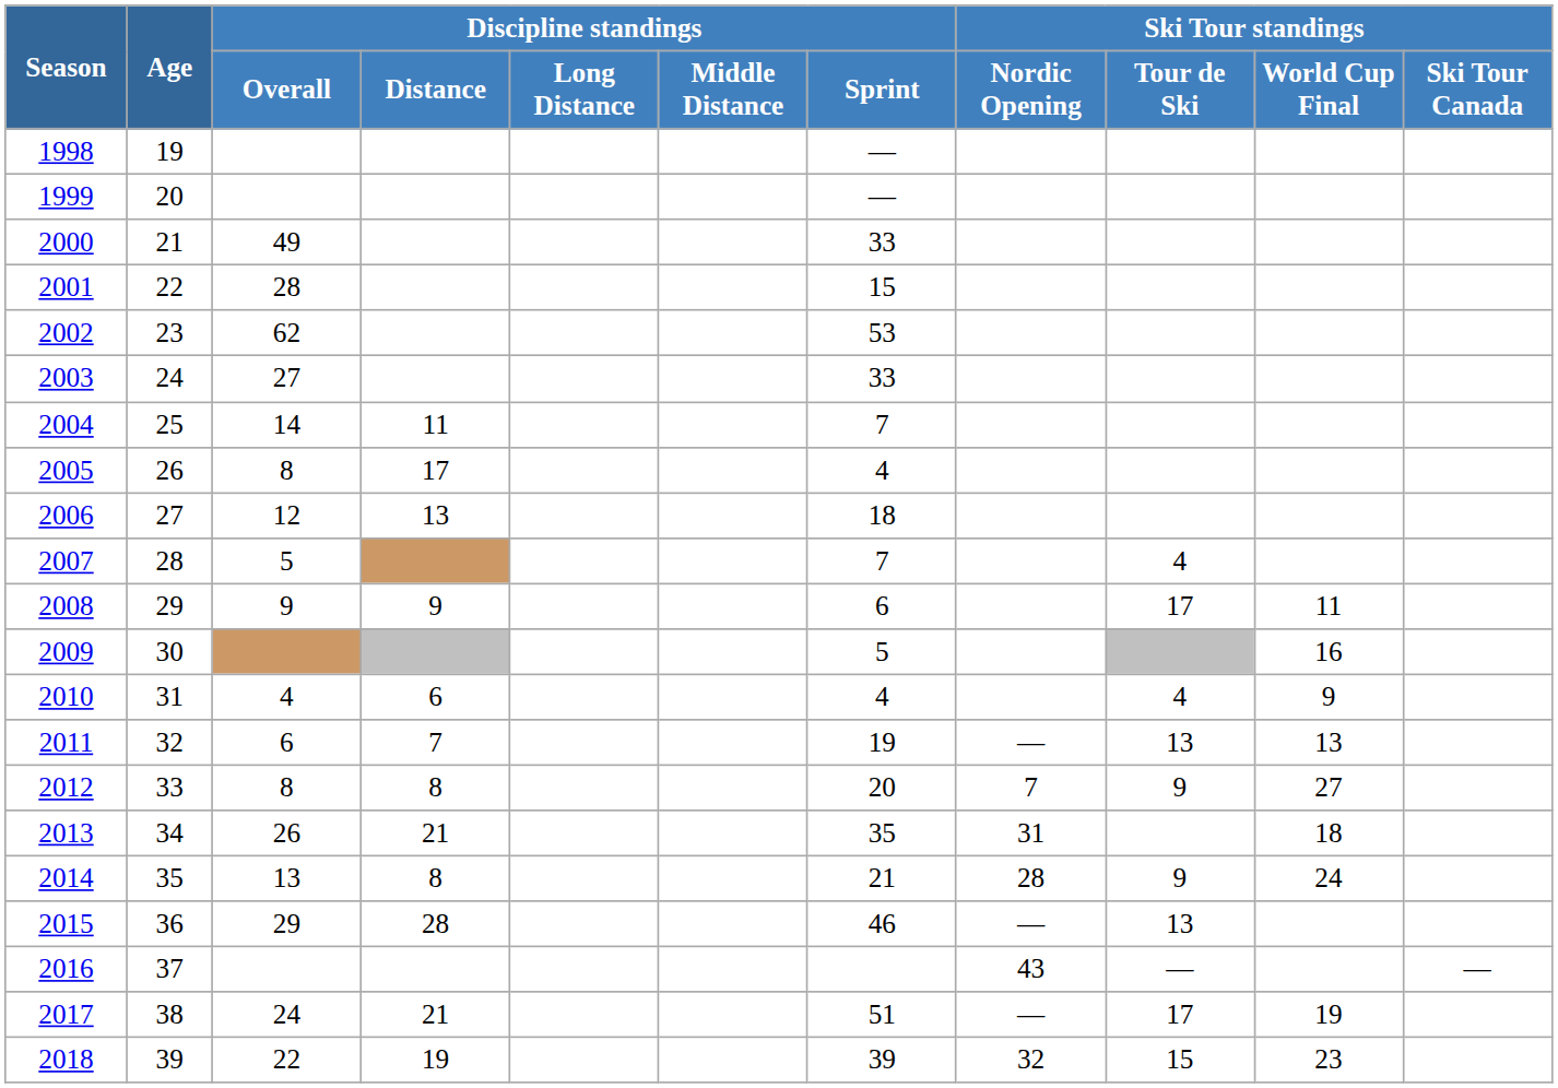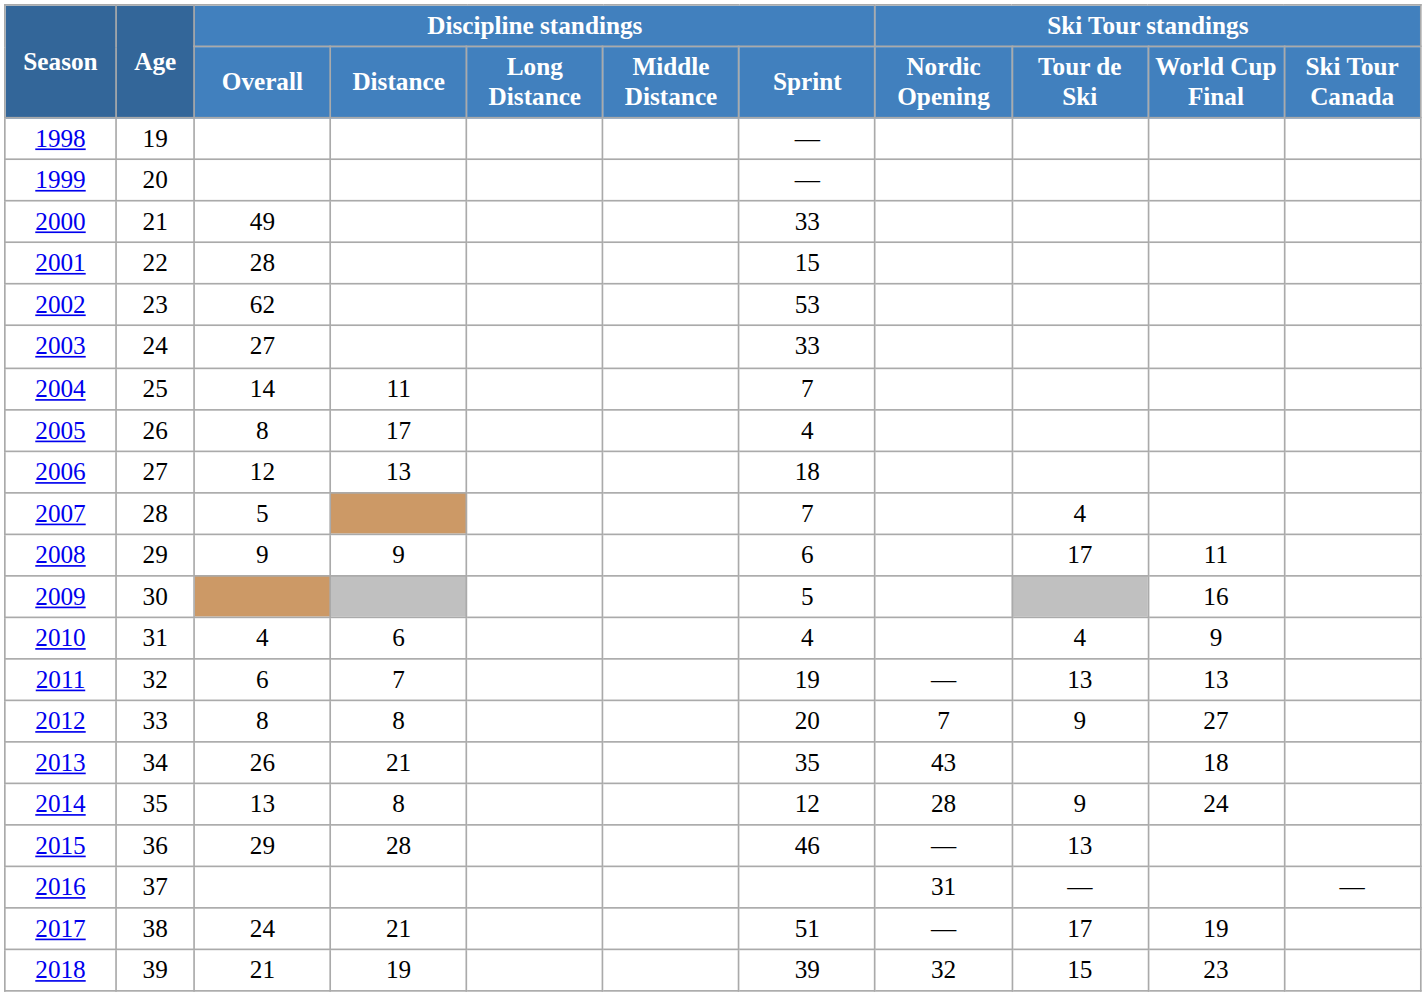2013 | Ski Tour standings / Nordic Opening: 31 -> 43
2014 | Discipline standings / Sprint: 21 -> 12
2016 | Ski Tour standings / Nordic Opening: 43 -> 31
2018 | Discipline standings / Overall: 22 -> 21
